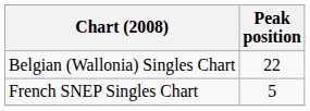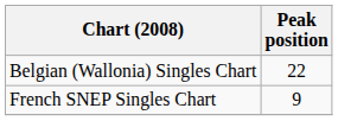French SNEP Singles Chart | Peak position: 5 -> 9
